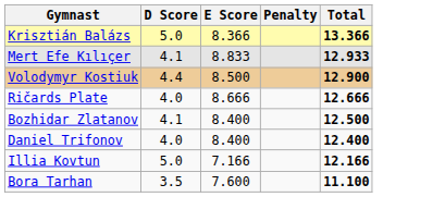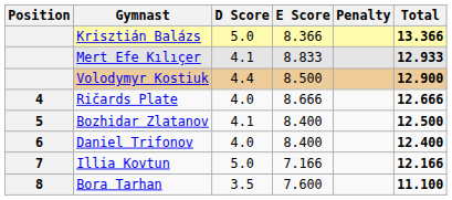+ column: Position | 4 | 5 | 6 | 7 | 8
